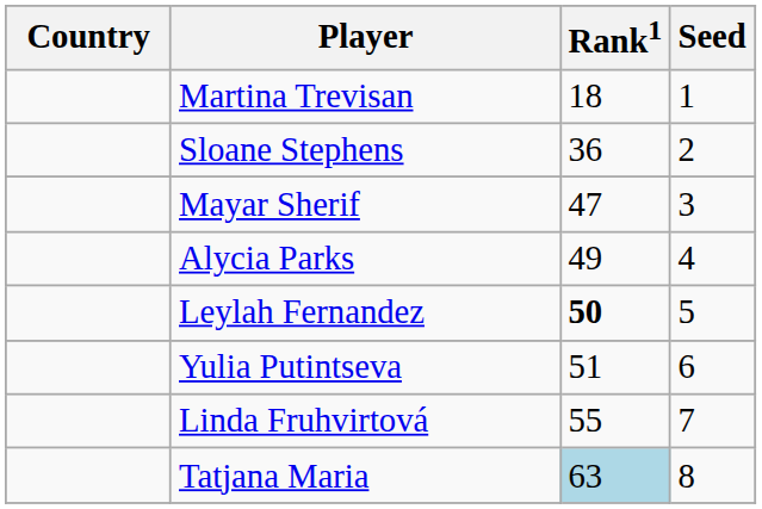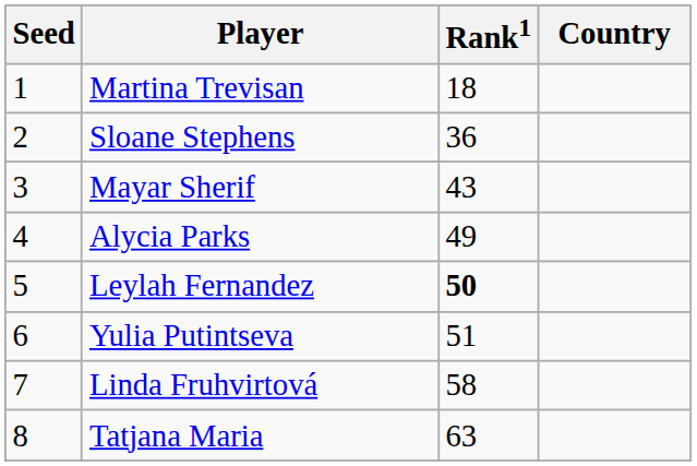columns swapped: Country <-> Seed
Mayar Sherif | Rank1: 47 -> 43
Linda Fruhvirtová | Rank1: 55 -> 58
Tatjana Maria | Rank1: lightblue background -> no background
